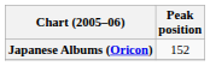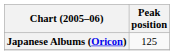Japanese Albums (Oricon) | Peak position: 152 -> 125
